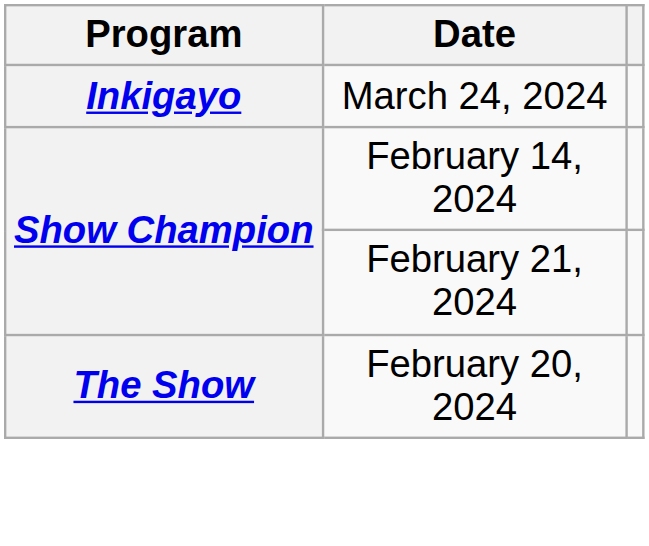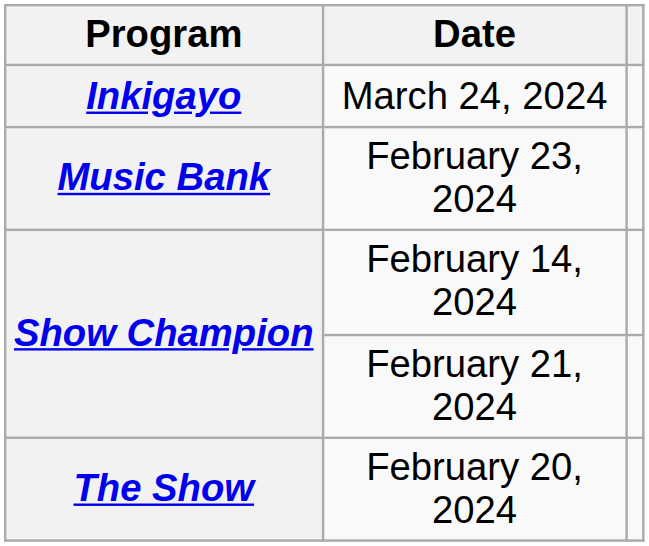+ row: Music Bank | February 23, 2024
